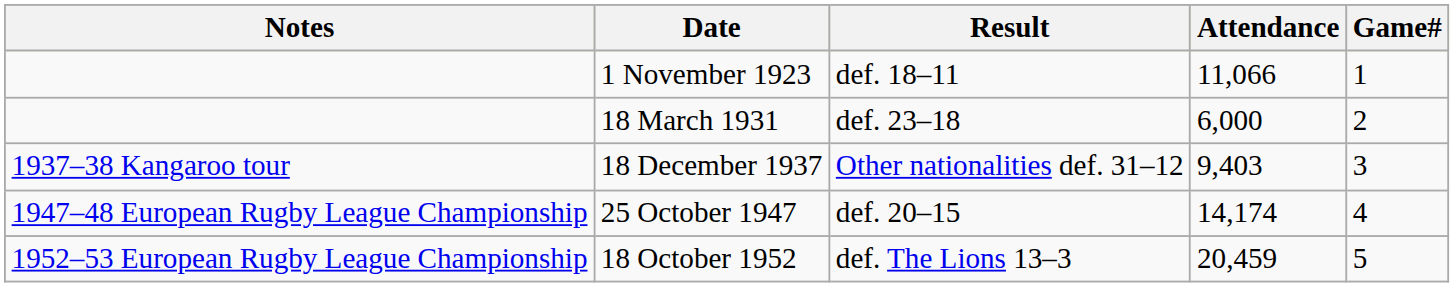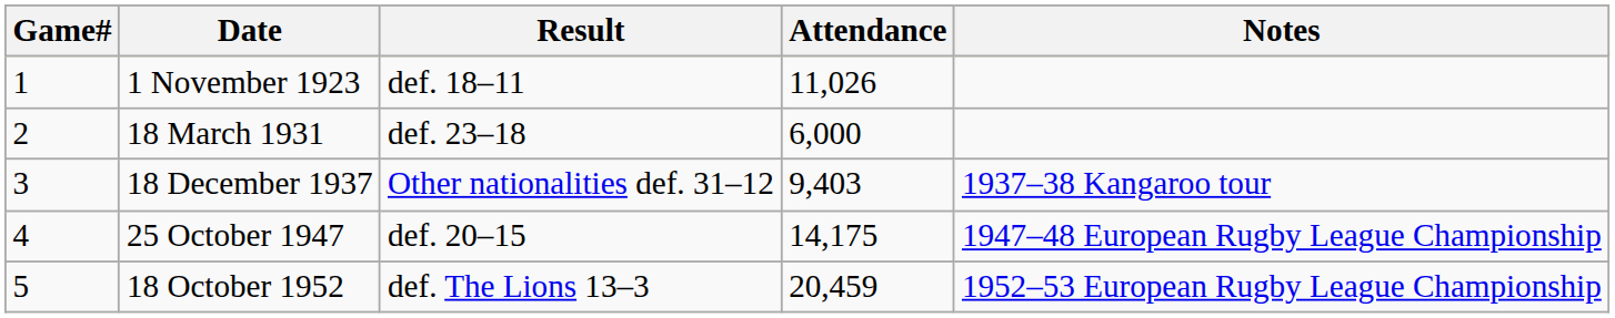columns swapped: Game# <-> Notes
1 November 1923 | Attendance: 11,066 -> 11,026
25 October 1947 | Attendance: 14,174 -> 14,175
